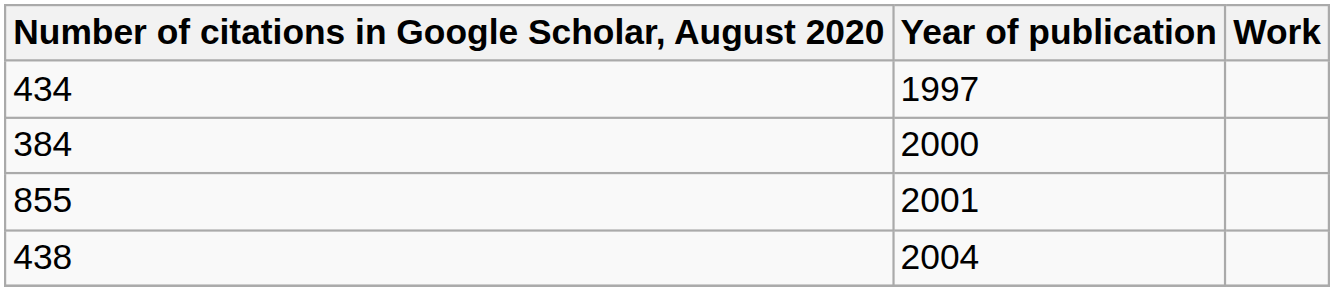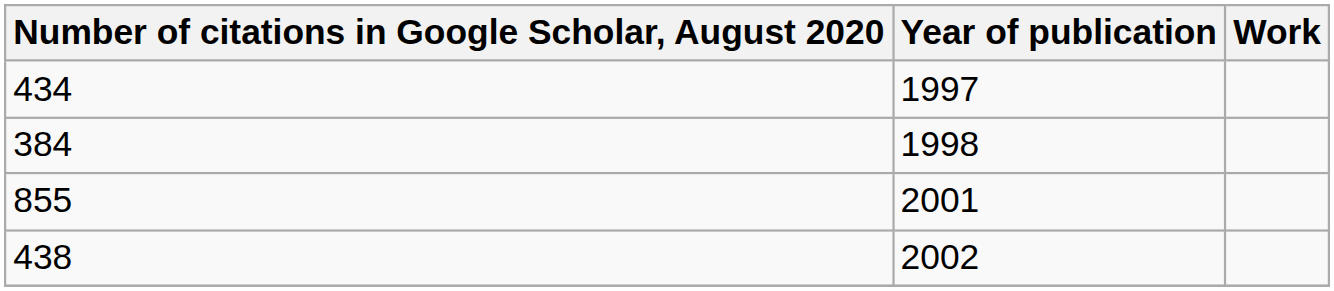384 | Year of publication: 2000 -> 1998
438 | Year of publication: 2004 -> 2002
